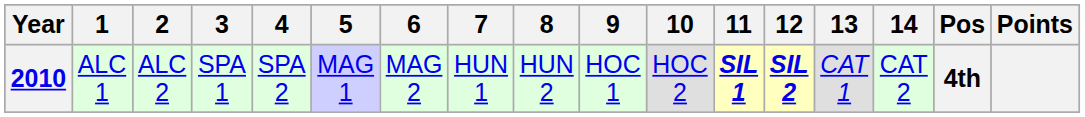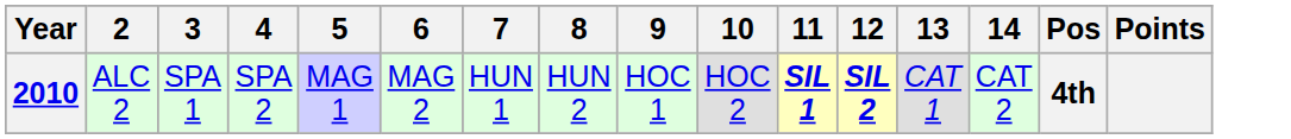- column: 1 | ALC 1
